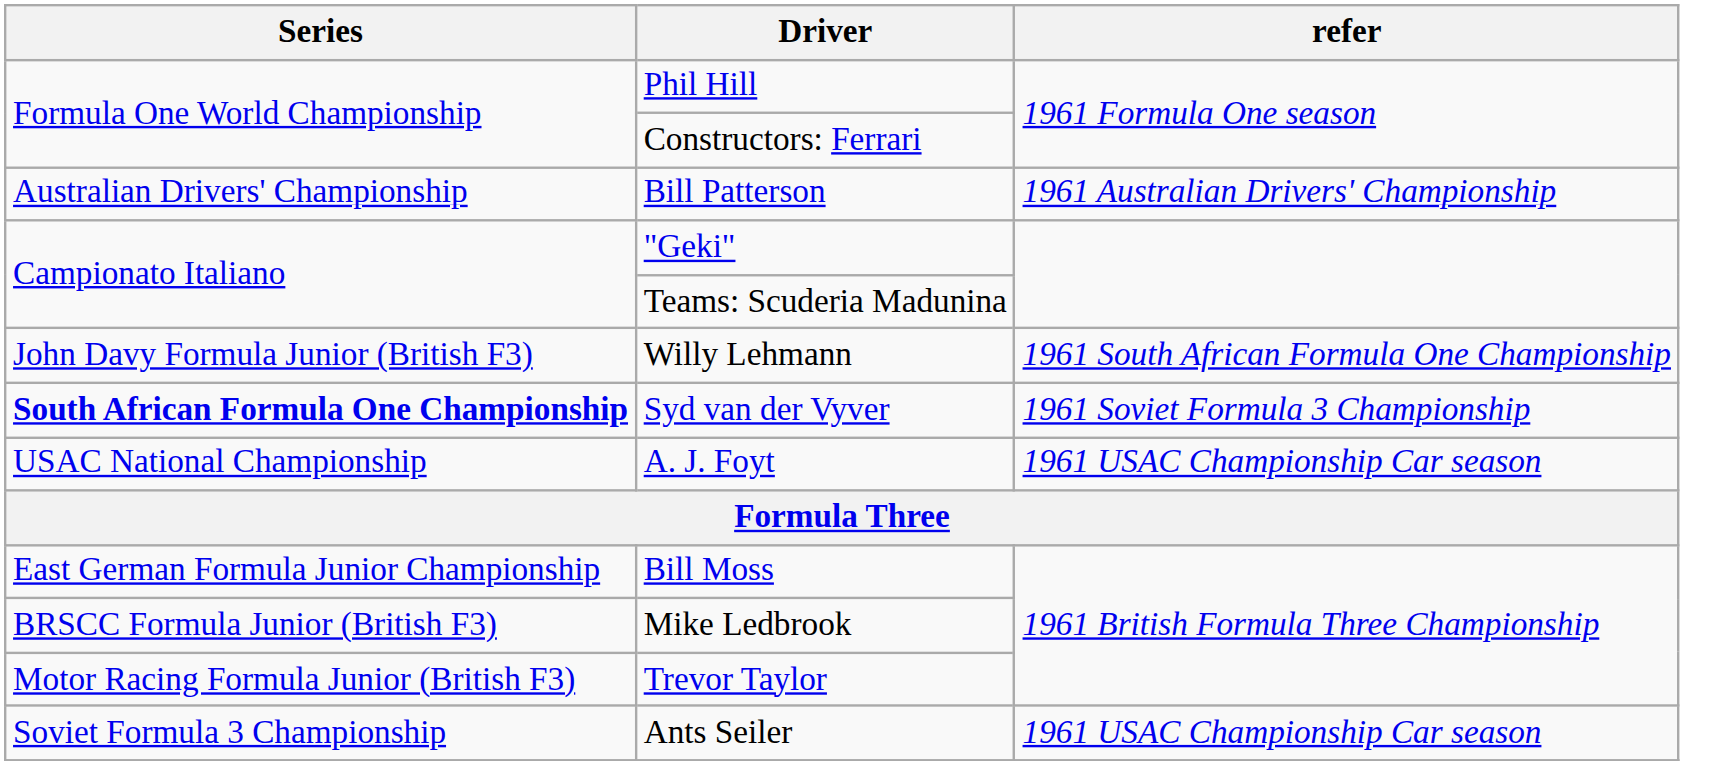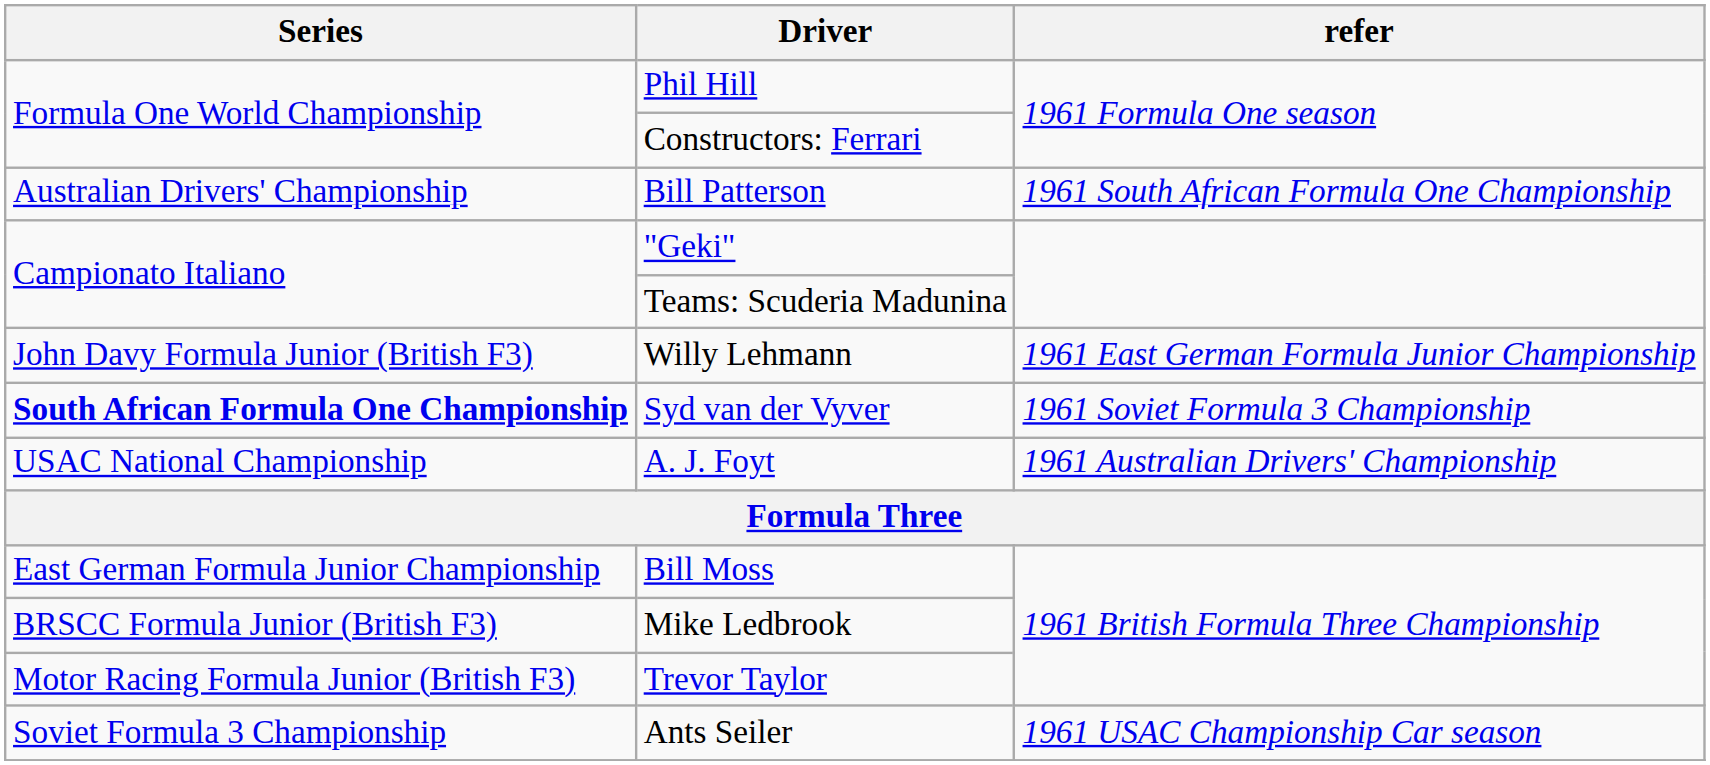Bill Patterson | refer: 1961 Australian Drivers' Championship -> 1961 South African Formula One Championship
Willy Lehmann | refer: 1961 South African Formula One Championship -> 1961 East German Formula Junior Championship
A. J. Foyt | refer: 1961 USAC Championship Car season -> 1961 Australian Drivers' Championship
